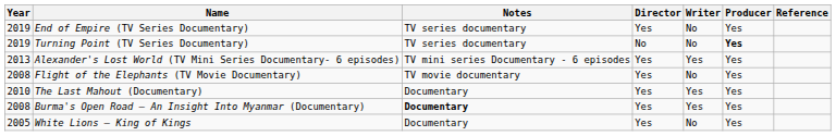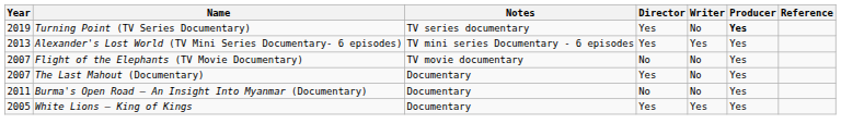- row: 2019 | End of Empire (TV Series Documentary) | TV series documentary | Yes | No | Yes
Turning Point (TV Series Documentary) | Director: No -> Yes
Flight of the Elephants (TV Movie Documentary) | Year: 2008 -> 2007
Flight of the Elephants (TV Movie Documentary) | Director: Yes -> No
The Last Mahout (Documentary) | Year: 2010 -> 2007
The Last Mahout (Documentary) | Writer: Yes -> No
Burma's Open Road – An Insight Into Myanmar (Documentary) | Year: 2008 -> 2011
Burma's Open Road – An Insight Into Myanmar (Documentary) | Notes: bold -> normal
Burma's Open Road – An Insight Into Myanmar (Documentary) | Director: Yes -> No
Burma's Open Road – An Insight Into Myanmar (Documentary) | Writer: Yes -> No
White Lions – King of Kings | Writer: No -> Yes
